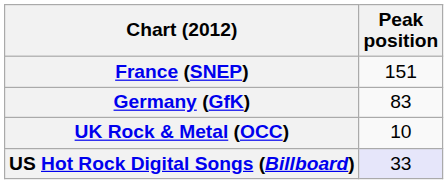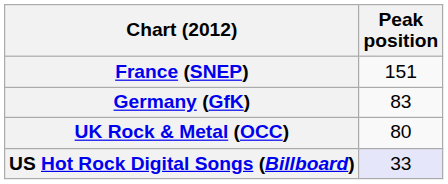UK Rock & Metal (OCC) | Peak position: 10 -> 80
